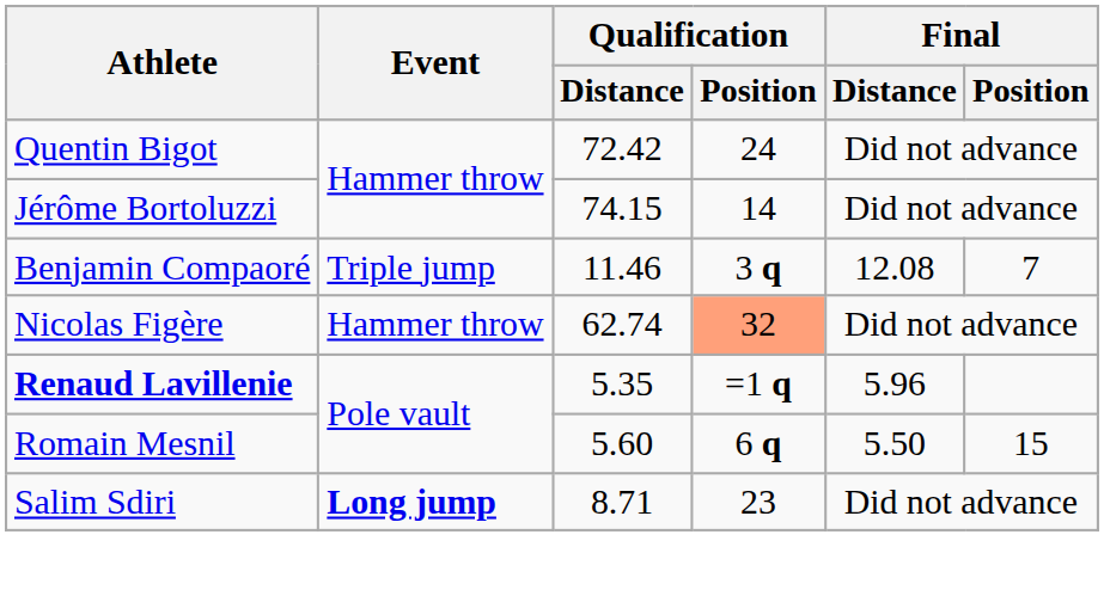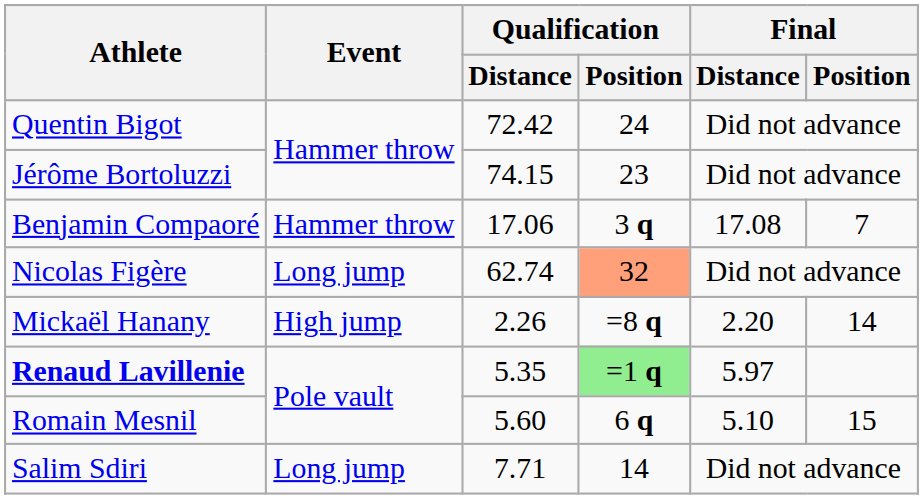Jérôme Bortoluzzi | Qualification / Position: 14 -> 23
Benjamin Compaoré | Event: Triple jump -> Hammer throw
Benjamin Compaoré | Qualification / Distance: 11.46 -> 17.06
Benjamin Compaoré | Final / Distance: 12.08 -> 17.08
Nicolas Figère | Event: Hammer throw -> Long jump
+ row: Mickaël Hanany | High jump | 2.26 | =8 q | 2.20 | 14
Renaud Lavillenie | Qualification / Position: no background -> lightgreen background
Renaud Lavillenie | Final / Distance: 5.96 -> 5.97
Romain Mesnil | Final / Distance: 5.50 -> 5.10
Salim Sdiri | Event: bold -> normal
Salim Sdiri | Qualification / Distance: 8.71 -> 7.71
Salim Sdiri | Qualification / Position: 23 -> 14
